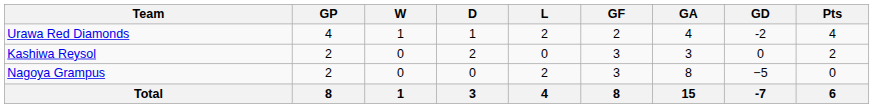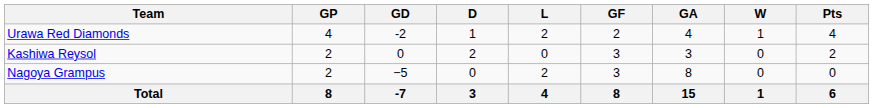columns swapped: W <-> GD
